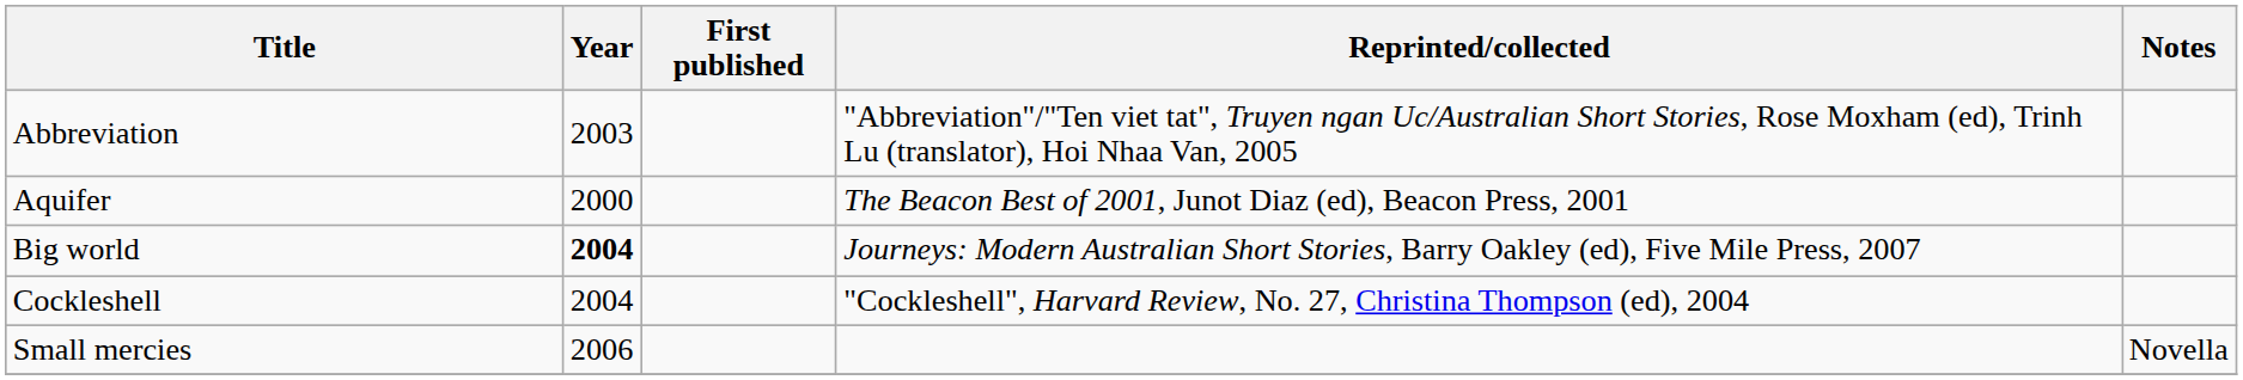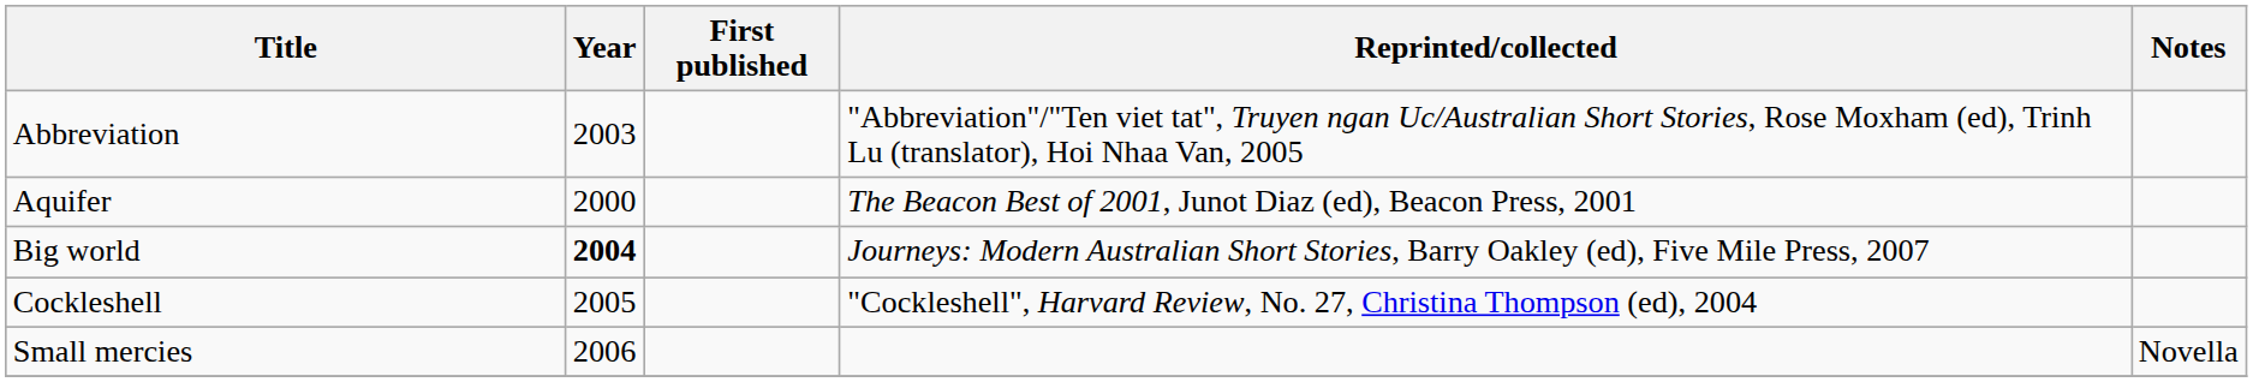Cockleshell | Year: 2004 -> 2005
